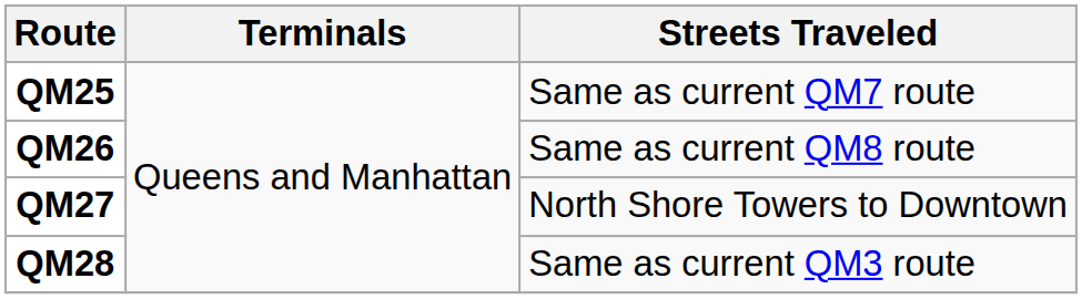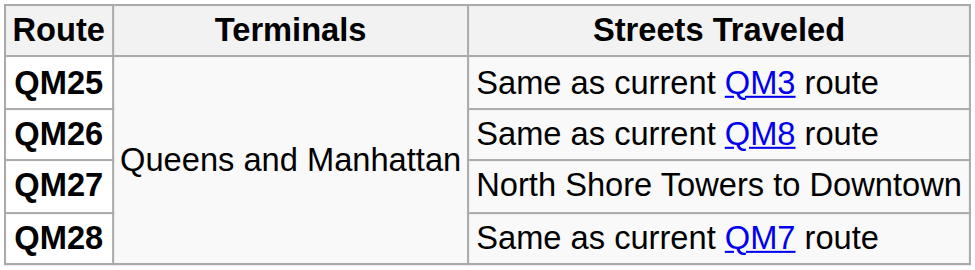QM25 | Streets Traveled: Same as current QM7 route -> Same as current QM3 route
QM28 | Streets Traveled: Same as current QM3 route -> Same as current QM7 route
